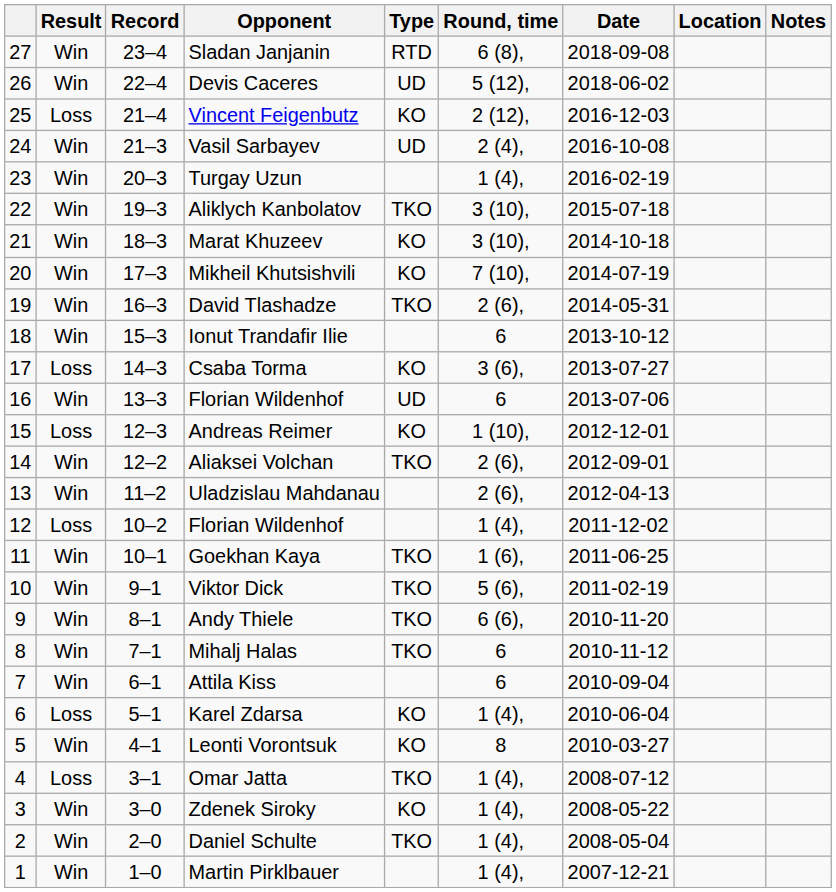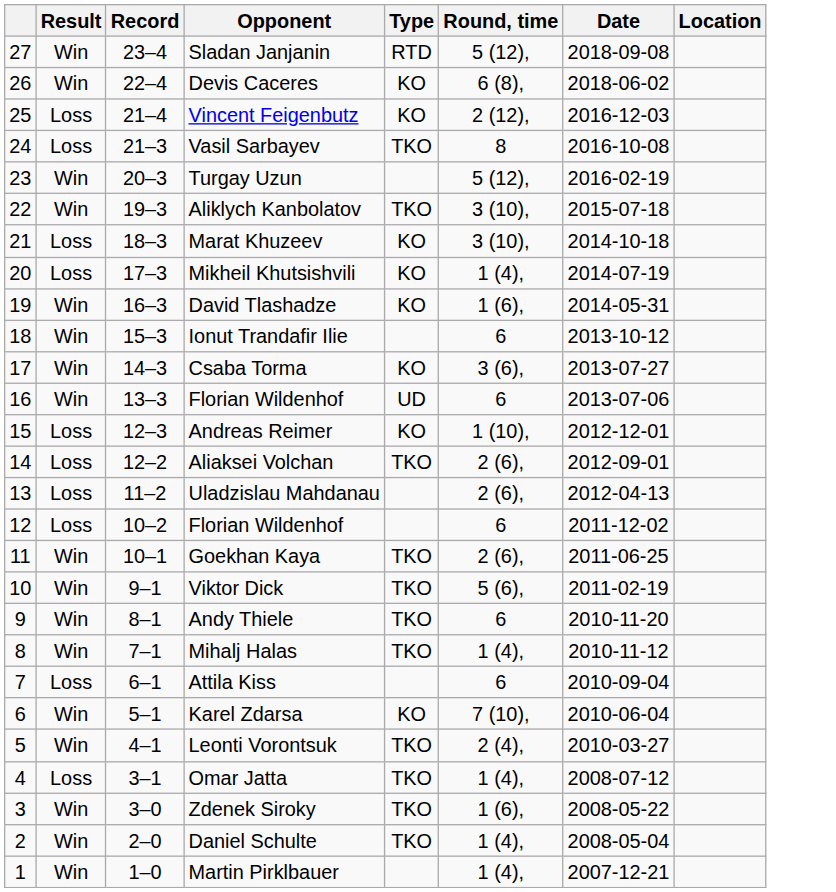- column: Notes
Sladan Janjanin | Round, time: 6 (8), -> 5 (12),
Devis Caceres | Type: UD -> KO
Devis Caceres | Round, time: 5 (12), -> 6 (8),
Vasil Sarbayev | Result: Win -> Loss
Vasil Sarbayev | Type: UD -> TKO
Vasil Sarbayev | Round, time: 2 (4), -> 8
Turgay Uzun | Round, time: 1 (4), -> 5 (12),
Marat Khuzeev | Result: Win -> Loss
Mikheil Khutsishvili | Result: Win -> Loss
Mikheil Khutsishvili | Round, time: 7 (10), -> 1 (4),
David Tlashadze | Type: TKO -> KO
David Tlashadze | Round, time: 2 (6), -> 1 (6),
Csaba Torma | Result: Loss -> Win
Aliaksei Volchan | Result: Win -> Loss
Uladzislau Mahdanau | Result: Win -> Loss
12 / Florian Wildenhof | Round, time: 1 (4), -> 6
Goekhan Kaya | Round, time: 1 (6), -> 2 (6),
Andy Thiele | Round, time: 6 (6), -> 6
Mihalj Halas | Round, time: 6 -> 1 (4),
Attila Kiss | Result: Win -> Loss
Karel Zdarsa | Result: Loss -> Win
Karel Zdarsa | Round, time: 1 (4), -> 7 (10),
Leonti Vorontsuk | Type: KO -> TKO
Leonti Vorontsuk | Round, time: 8 -> 2 (4),
Zdenek Siroky | Type: KO -> TKO
Zdenek Siroky | Round, time: 1 (4), -> 1 (6),
